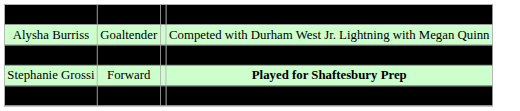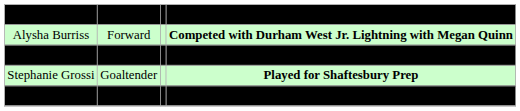Alysha Burriss | column 2: Goaltender -> Forward
Alysha Burriss | column 4: normal -> bold
rows swapped: Abby Miller <-> Emily Costales
Stephanie Grossi | column 2: Forward -> Goaltender
